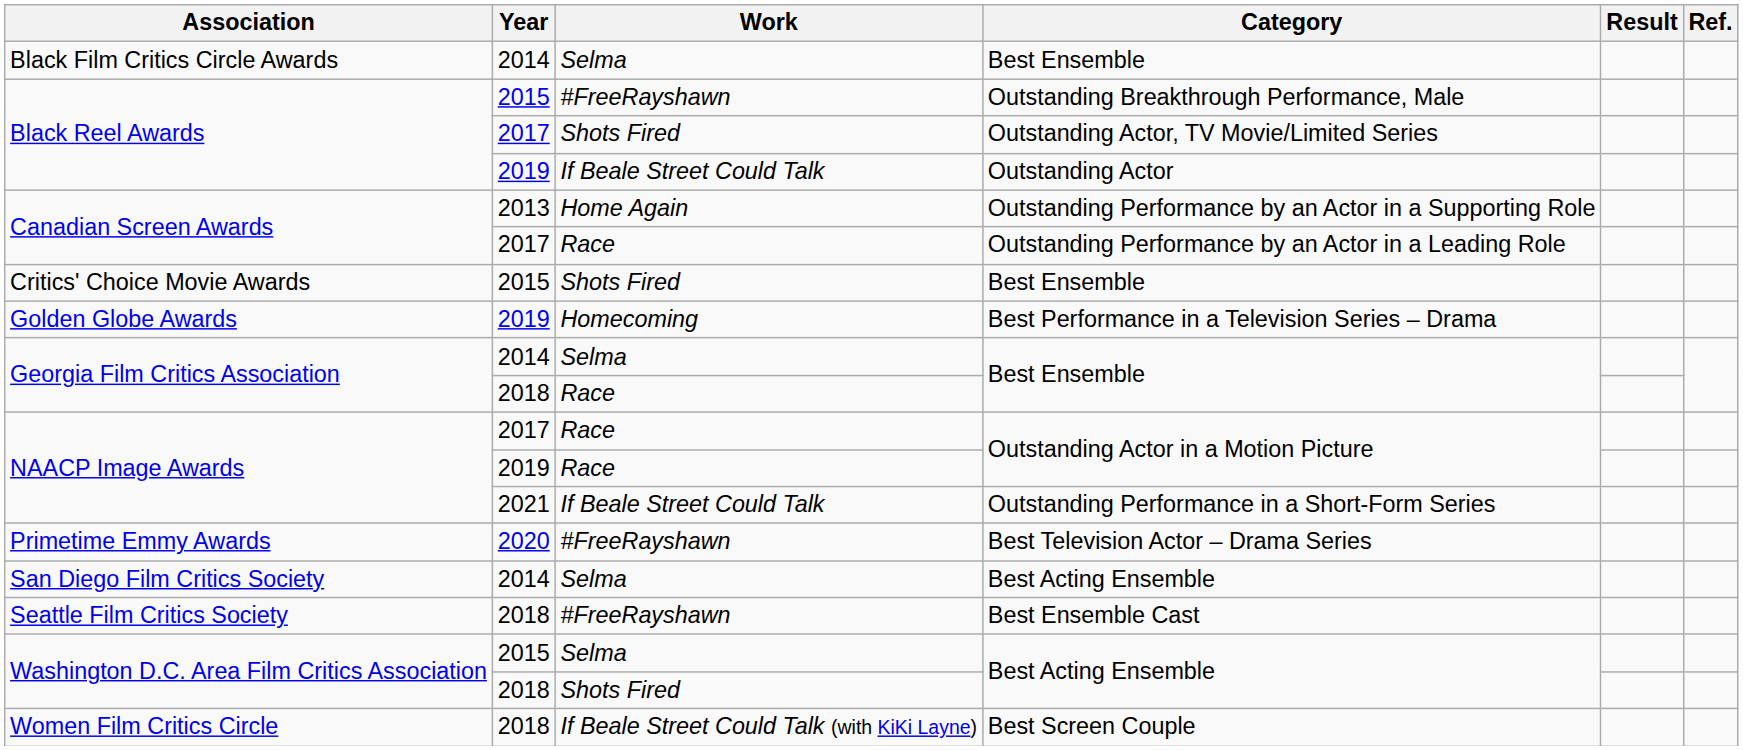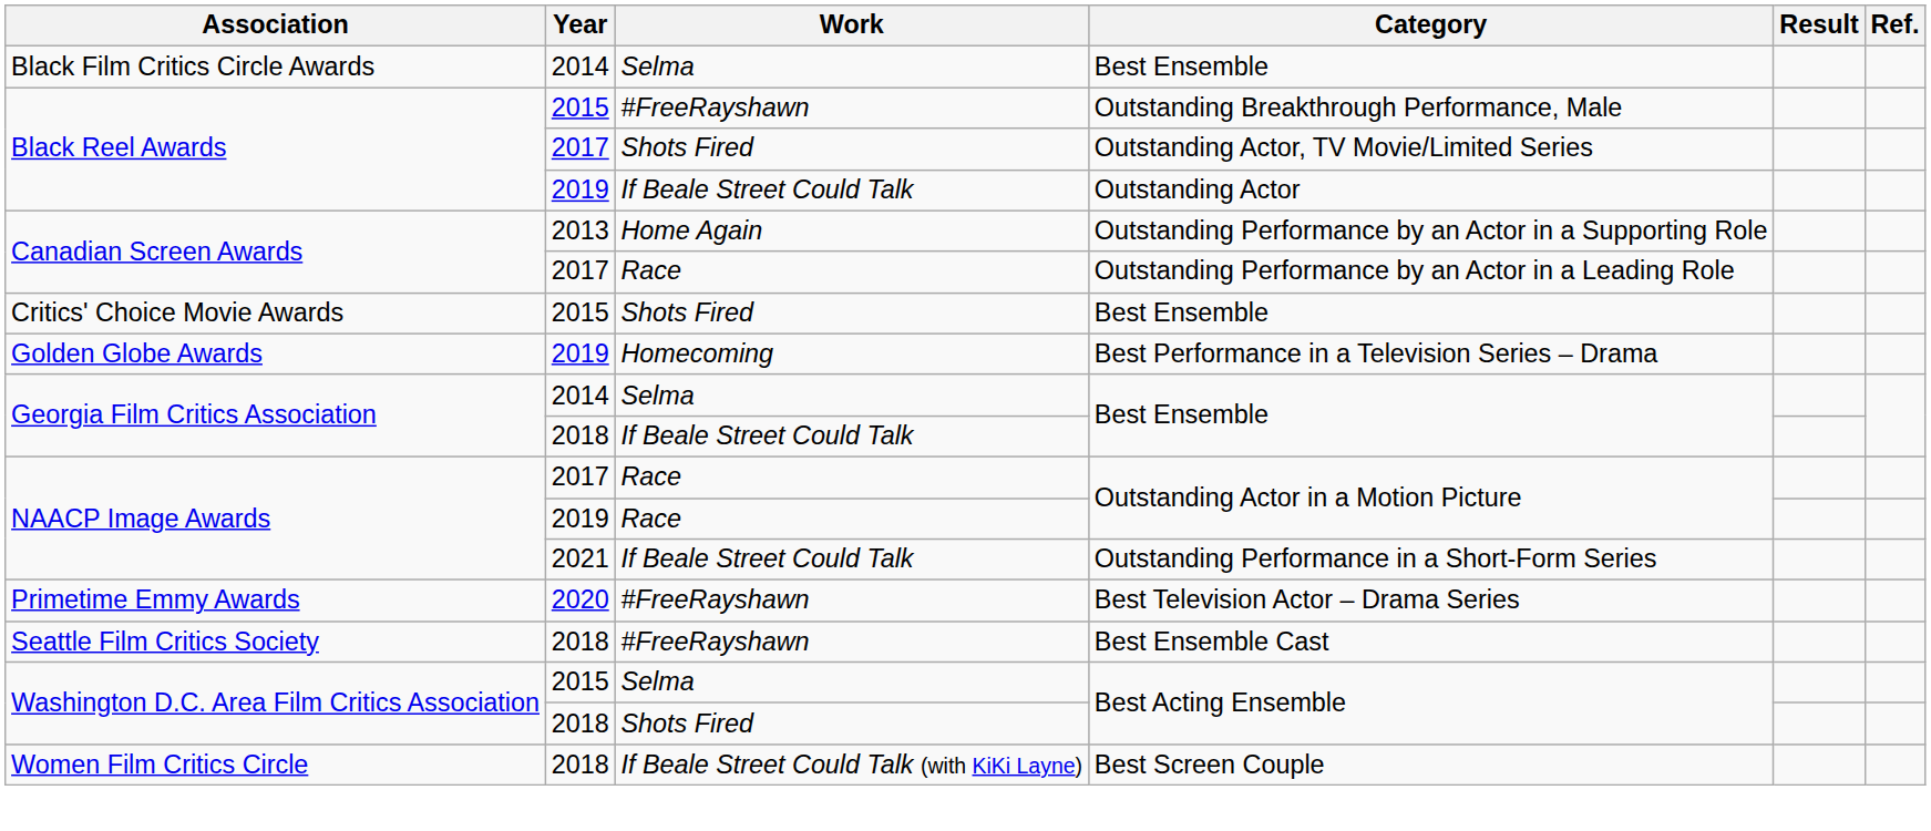2018 / Best Ensemble | Work: Race -> If Beale Street Could Talk
- row: San Diego Film Critics Society | 2014 | Selma | Best Acting Ensemble
